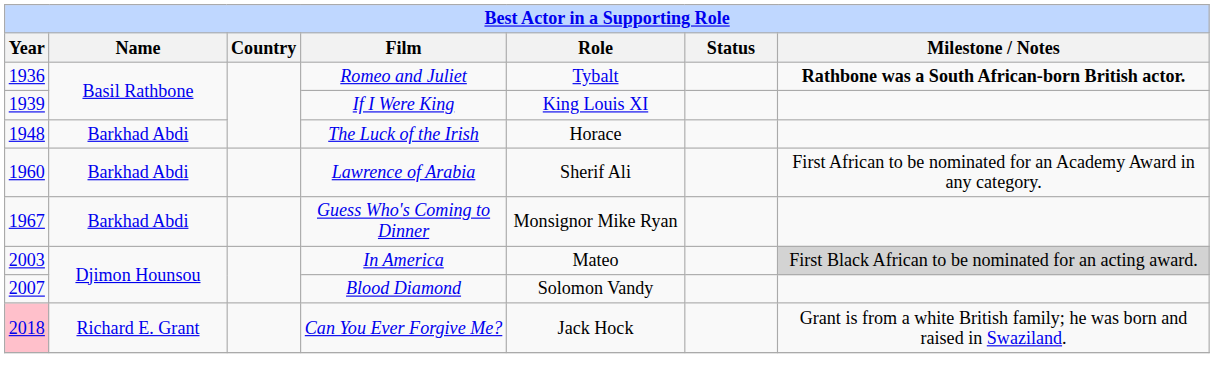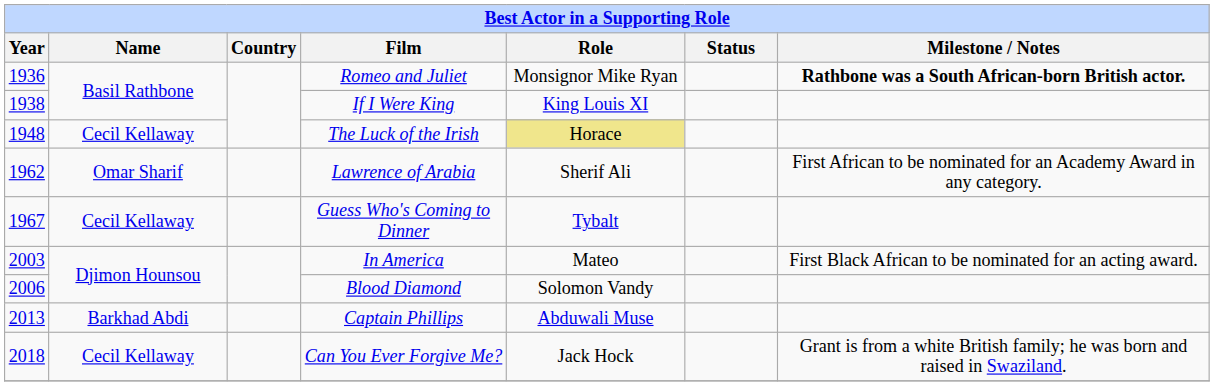Romeo and Juliet | Role: Tybalt -> Monsignor Mike Ryan
If I Were King | Year: 1939 -> 1938
The Luck of the Irish | Name: Barkhad Abdi -> Cecil Kellaway
The Luck of the Irish | Role: no background -> khaki background
Lawrence of Arabia | Year: 1960 -> 1962
Lawrence of Arabia | Name: Barkhad Abdi -> Omar Sharif
Guess Who's Coming to Dinner | Name: Barkhad Abdi -> Cecil Kellaway
Guess Who's Coming to Dinner | Role: Monsignor Mike Ryan -> Tybalt
In America | Milestone / Notes: lightgrey background -> no background
Blood Diamond | Year: 2007 -> 2006
+ row: 2013 | Barkhad Abdi | Captain Phillips | Abduwali Muse
Can You Ever Forgive Me? | Year: pink background -> no background
Can You Ever Forgive Me? | Name: Richard E. Grant -> Cecil Kellaway
